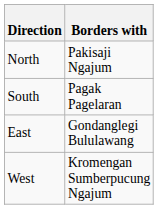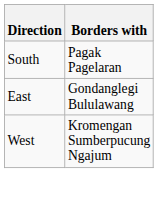- row: North | Pakisaji Ngajum
